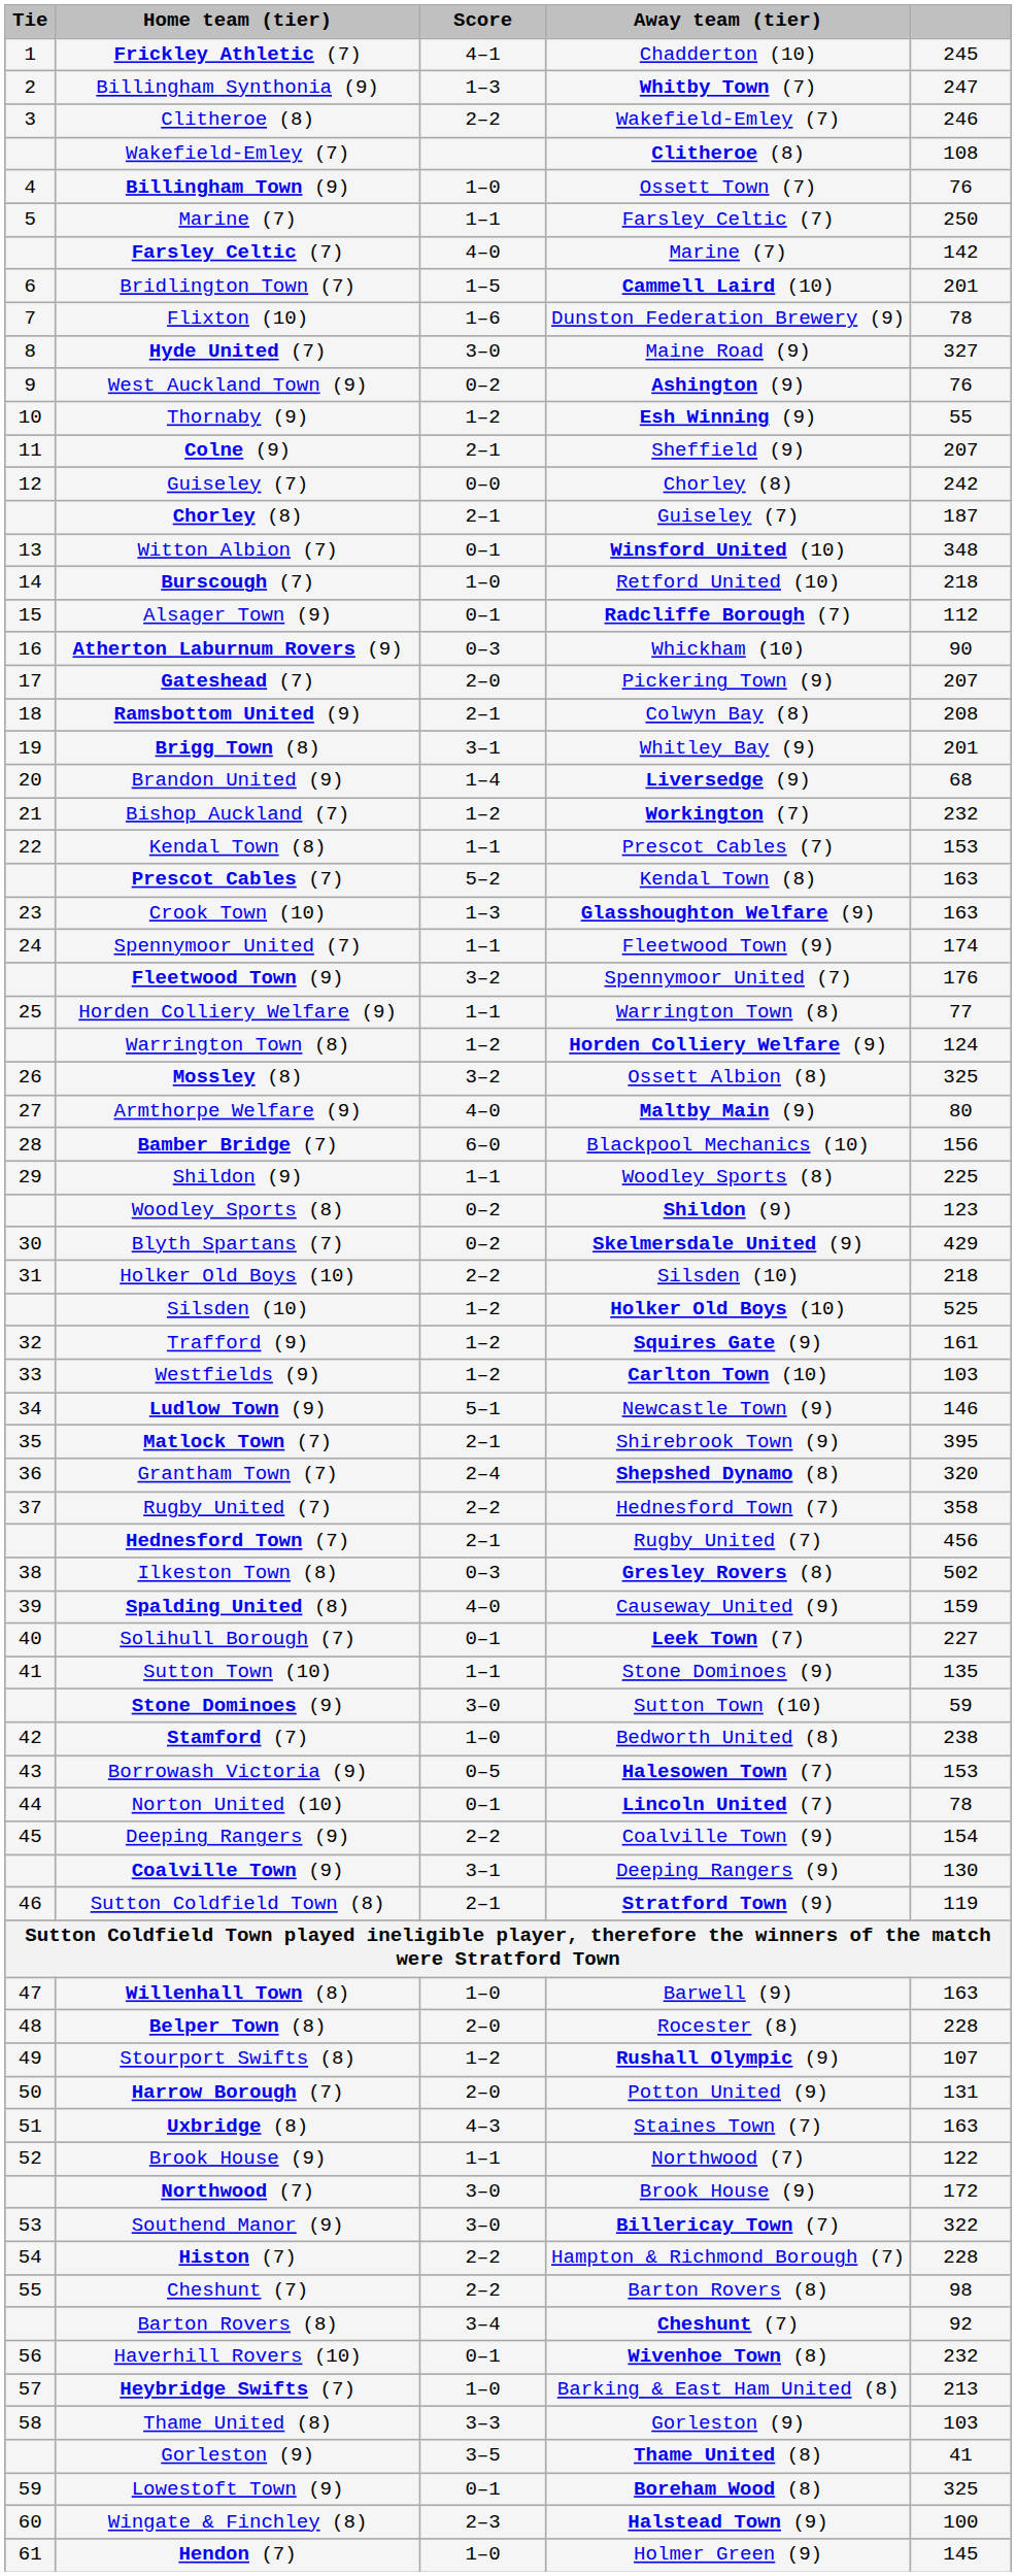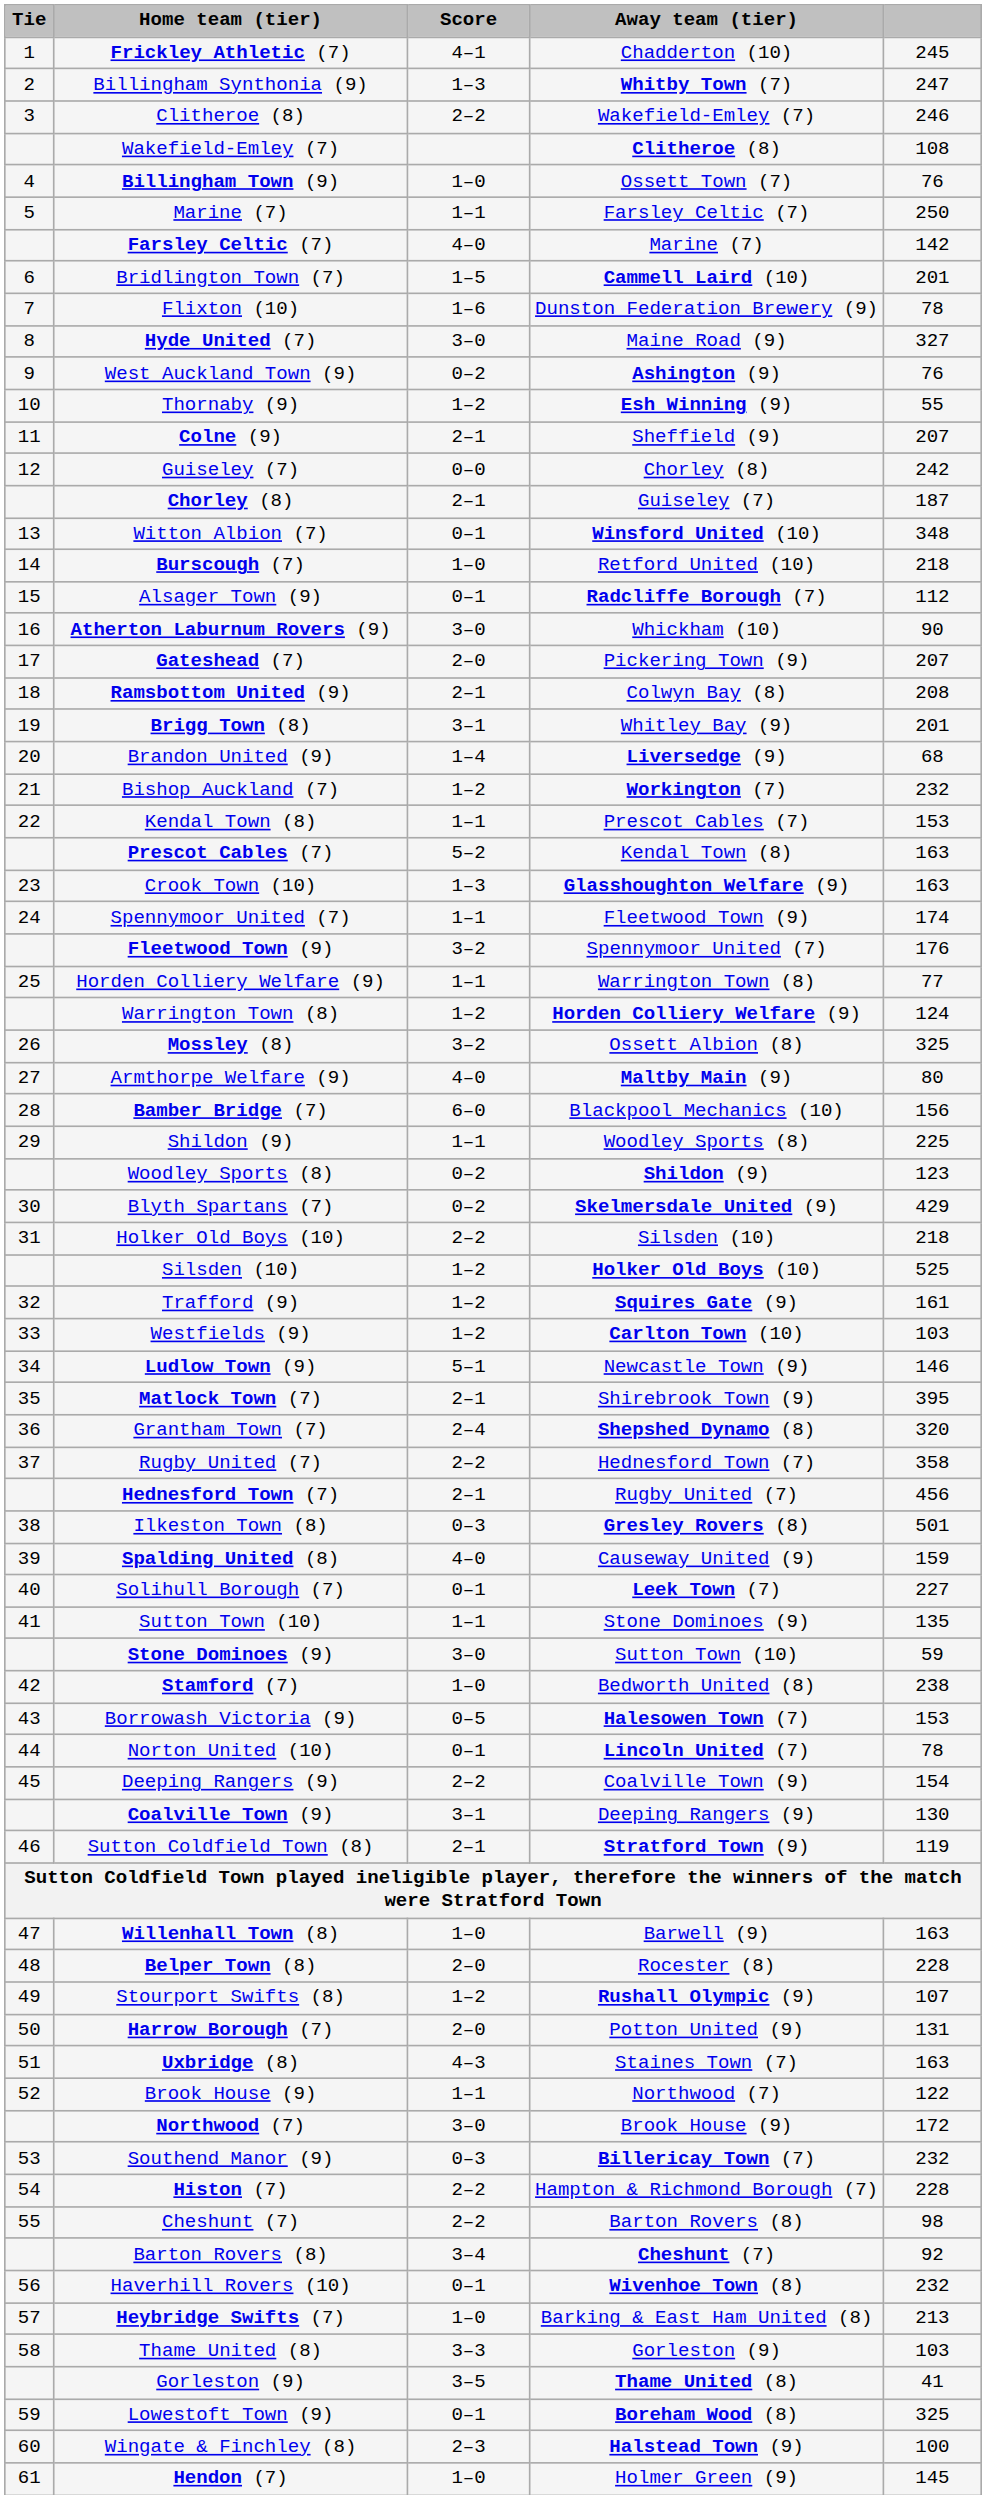Atherton Laburnum Rovers (9) | Score: 0–3 -> 3–0
Ilkeston Town (8) | column 5: 502 -> 501
Southend Manor (9) | Score: 3–0 -> 0–3
Southend Manor (9) | column 5: 322 -> 232
